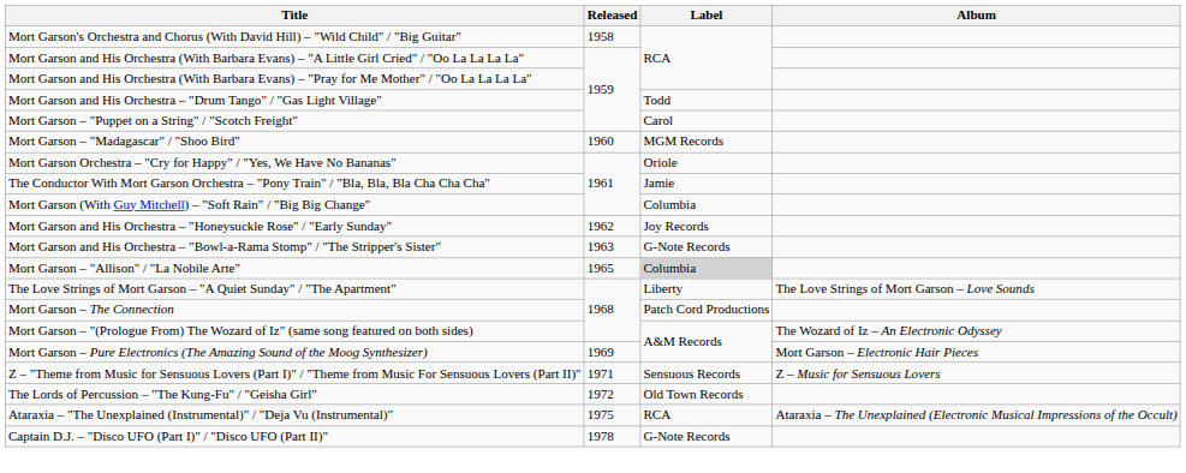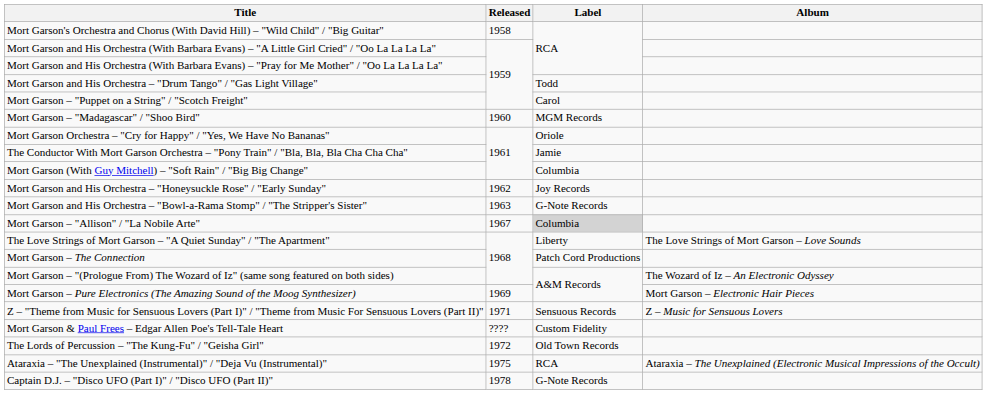Mort Garson – "Allison" / "La Nobile Arte" | Released: 1965 -> 1967
+ row: Mort Garson & Paul Frees – Edgar Allen Poe's Tell-Tale Heart | ???? | Custom Fidelity
